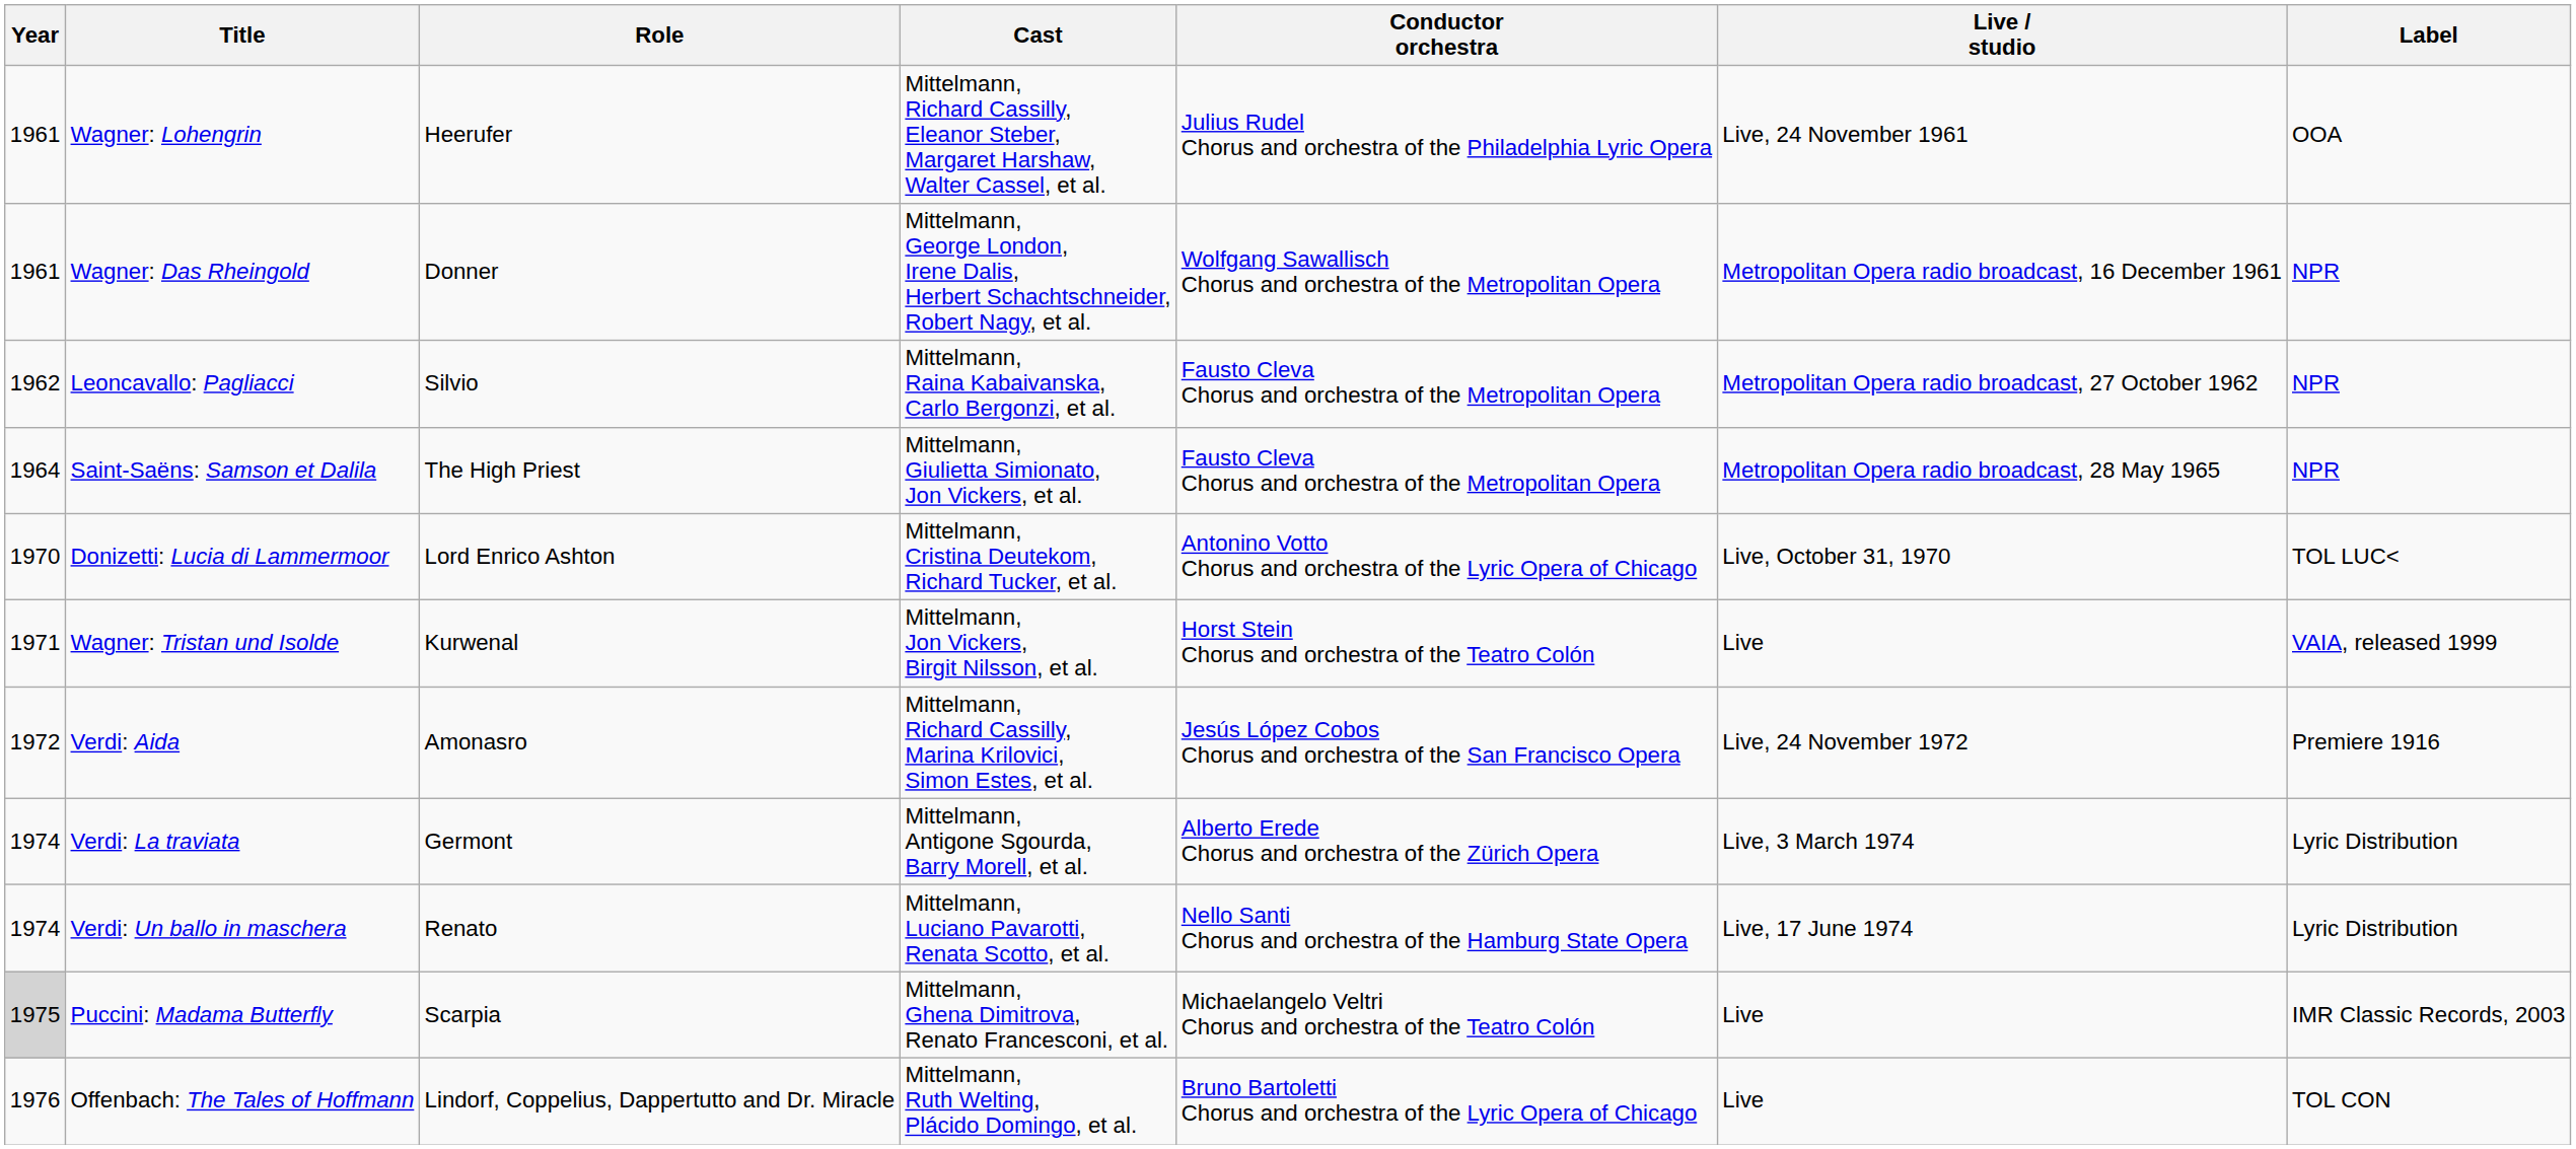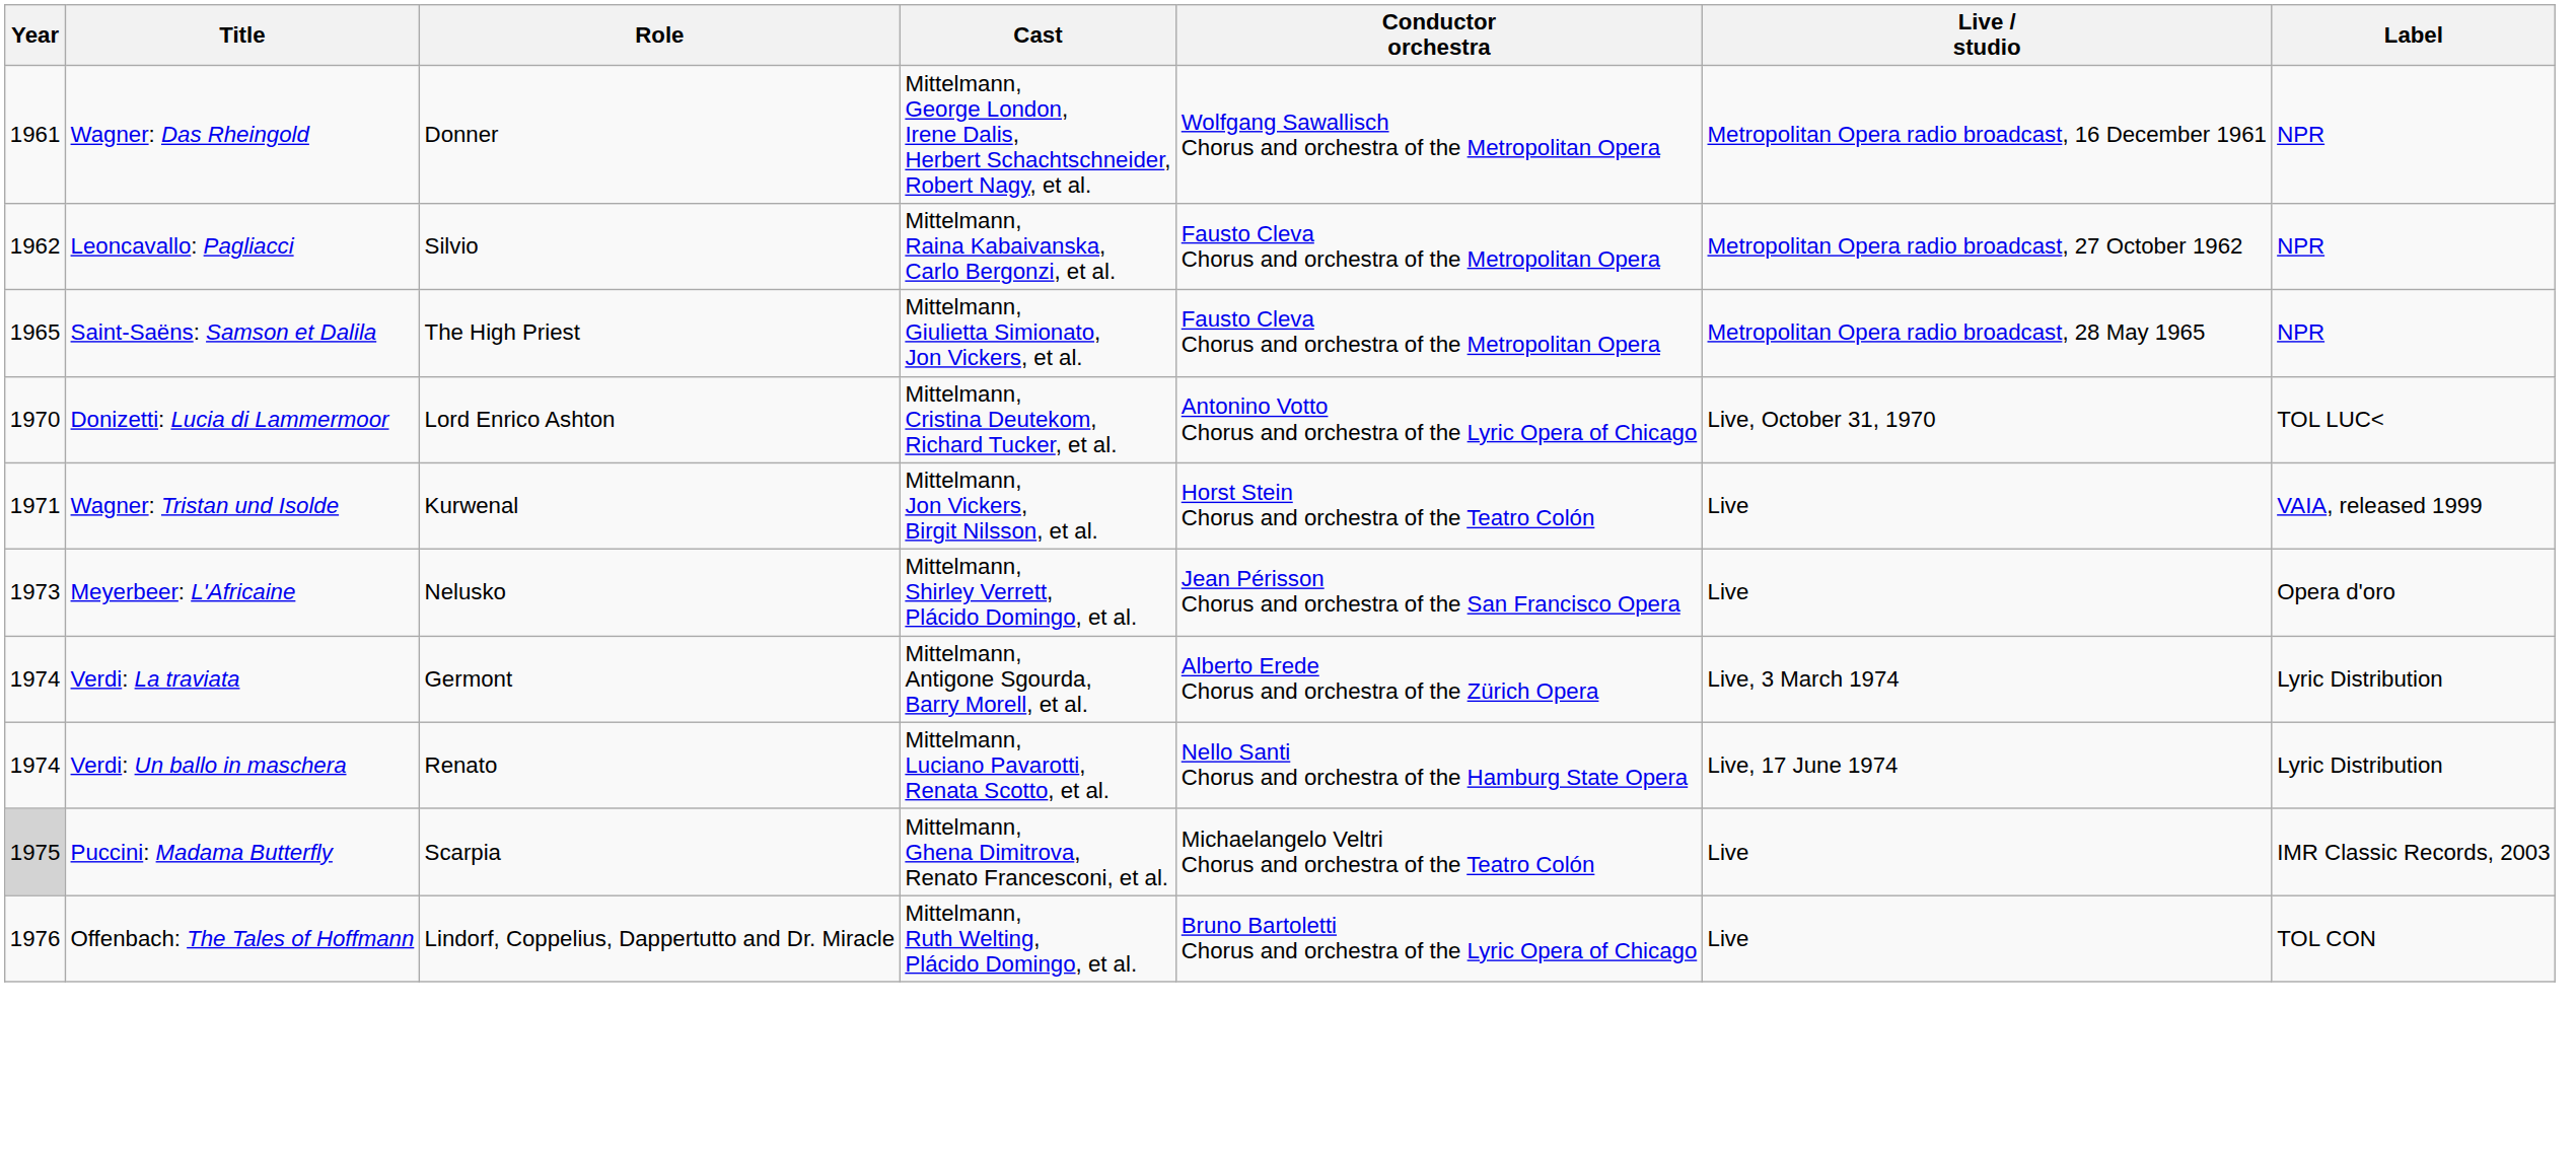- row: 1961 | Wagner: Lohengrin | Heerufer | Mittelmann, Richard Cassilly, Eleanor Steber, Margaret Harshaw, Walter Cassel, et al. | Julius Rudel Chorus and orchestra of the Philadelphia Lyric Opera | Live, 24 November 1961 | OOA
Saint-Saëns: Samson et Dalila | Year: 1964 -> 1965
- row: 1972 | Verdi: Aida | Amonasro | Mittelmann, Richard Cassilly, Marina Krilovici, Simon Estes, et al. | Jesús López Cobos Chorus and orchestra of the San Francisco Opera | Live, 24 November 1972 | Premiere 1916
+ row: 1973 | Meyerbeer: L'Africaine | Nelusko | Mittelmann, Shirley Verrett, Plácido Domingo, et al. | Jean Périsson Chorus and orchestra of the San Francisco Opera | Live | Opera d'oro
